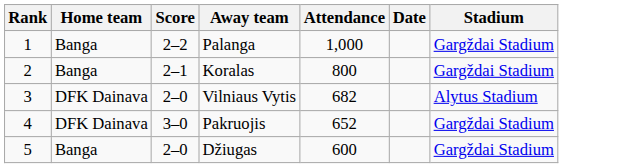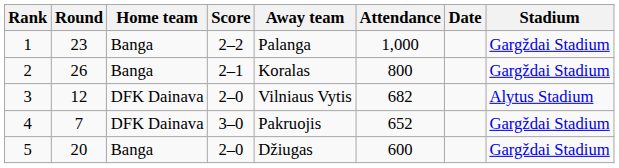+ column: Round | 23 | 26 | 12 | 7 | 20
